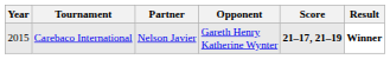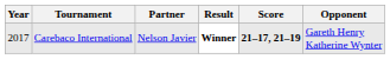columns swapped: Opponent <-> Result
Carebaco International | Year: 2015 -> 2017
